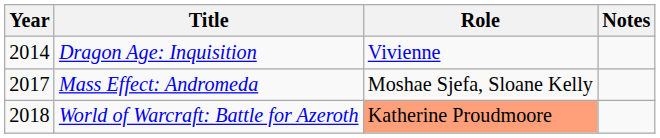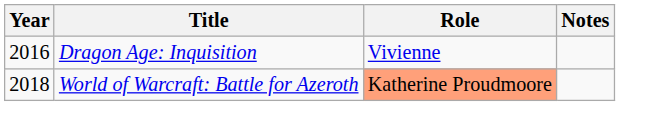Dragon Age: Inquisition | Year: 2014 -> 2016
- row: 2017 | Mass Effect: Andromeda | Moshae Sjefa, Sloane Kelly
